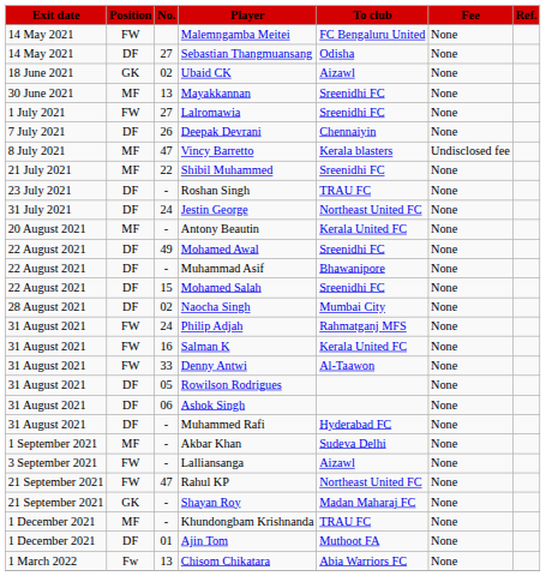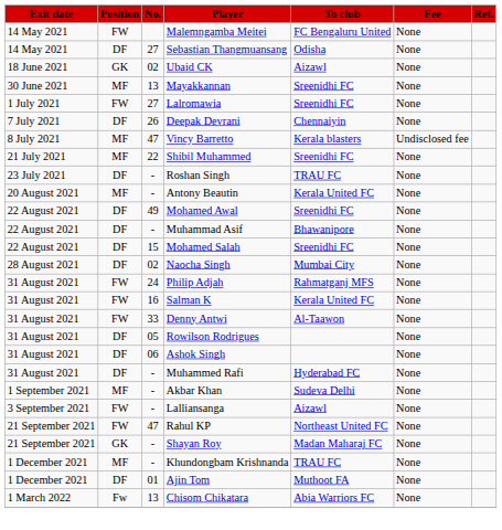- row: 31 July 2021 | DF | 24 | Jestin George | Northeast United FC | None
